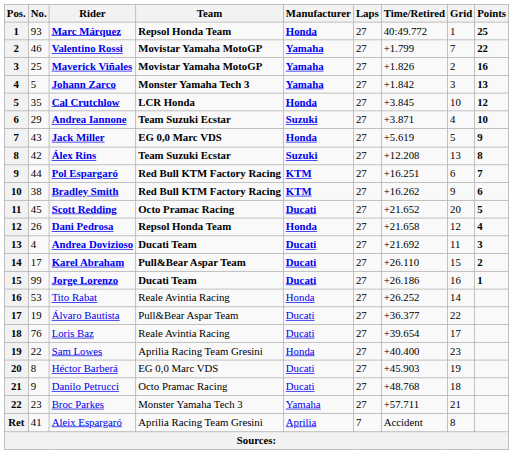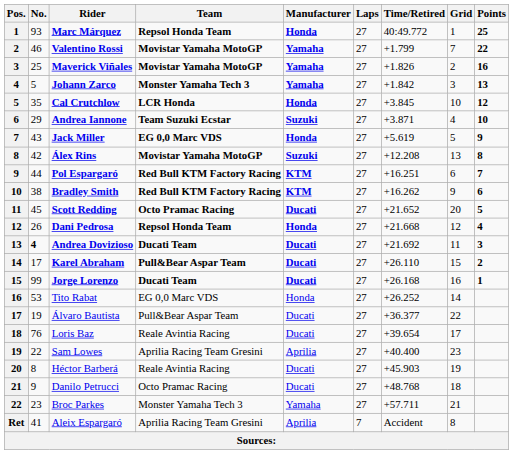Álex Rins | Team: Team Suzuki Ecstar -> Movistar Yamaha MotoGP
Dani Pedrosa | Time/Retired: +21.658 -> +21.668
Andrea Dovizioso | No.: normal -> bold
Jorge Lorenzo | Time/Retired: +26.186 -> +26.168
Tito Rabat | Team: Reale Avintia Racing -> EG 0,0 Marc VDS
Sam Lowes | Manufacturer: Honda -> Aprilia
Héctor Barberá | Team: EG 0,0 Marc VDS -> Reale Avintia Racing
